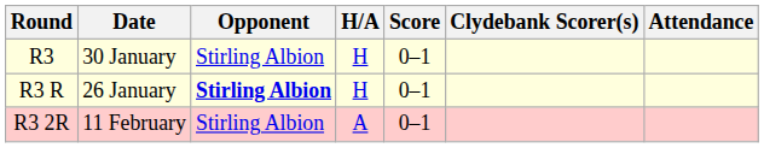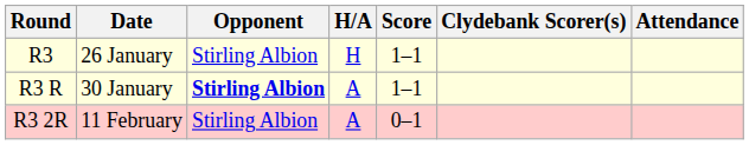R3 | Date: 30 January -> 26 January
R3 | Score: 0–1 -> 1–1
R3 R | Date: 26 January -> 30 January
R3 R | H/A: H -> A
R3 R | Score: 0–1 -> 1–1
